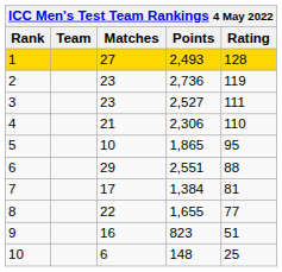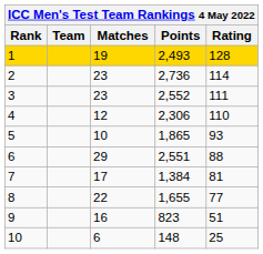1 | Matches: 27 -> 19
2 | Rating: 119 -> 114
3 | Points: 2,527 -> 2,552
4 | Matches: 21 -> 12
5 | Rating: 95 -> 93
